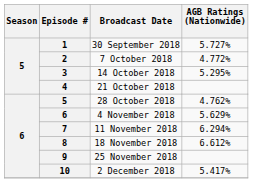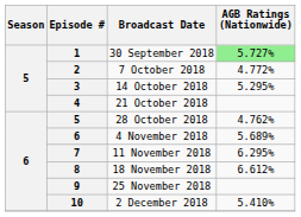30 September 2018 | AGB Ratings (Nationwide): no background -> lightgreen background
4 November 2018 | AGB Ratings (Nationwide): 5.629% -> 5.689%
11 November 2018 | AGB Ratings (Nationwide): 6.294% -> 6.295%
2 December 2018 | AGB Ratings (Nationwide): 5.417% -> 5.410%
